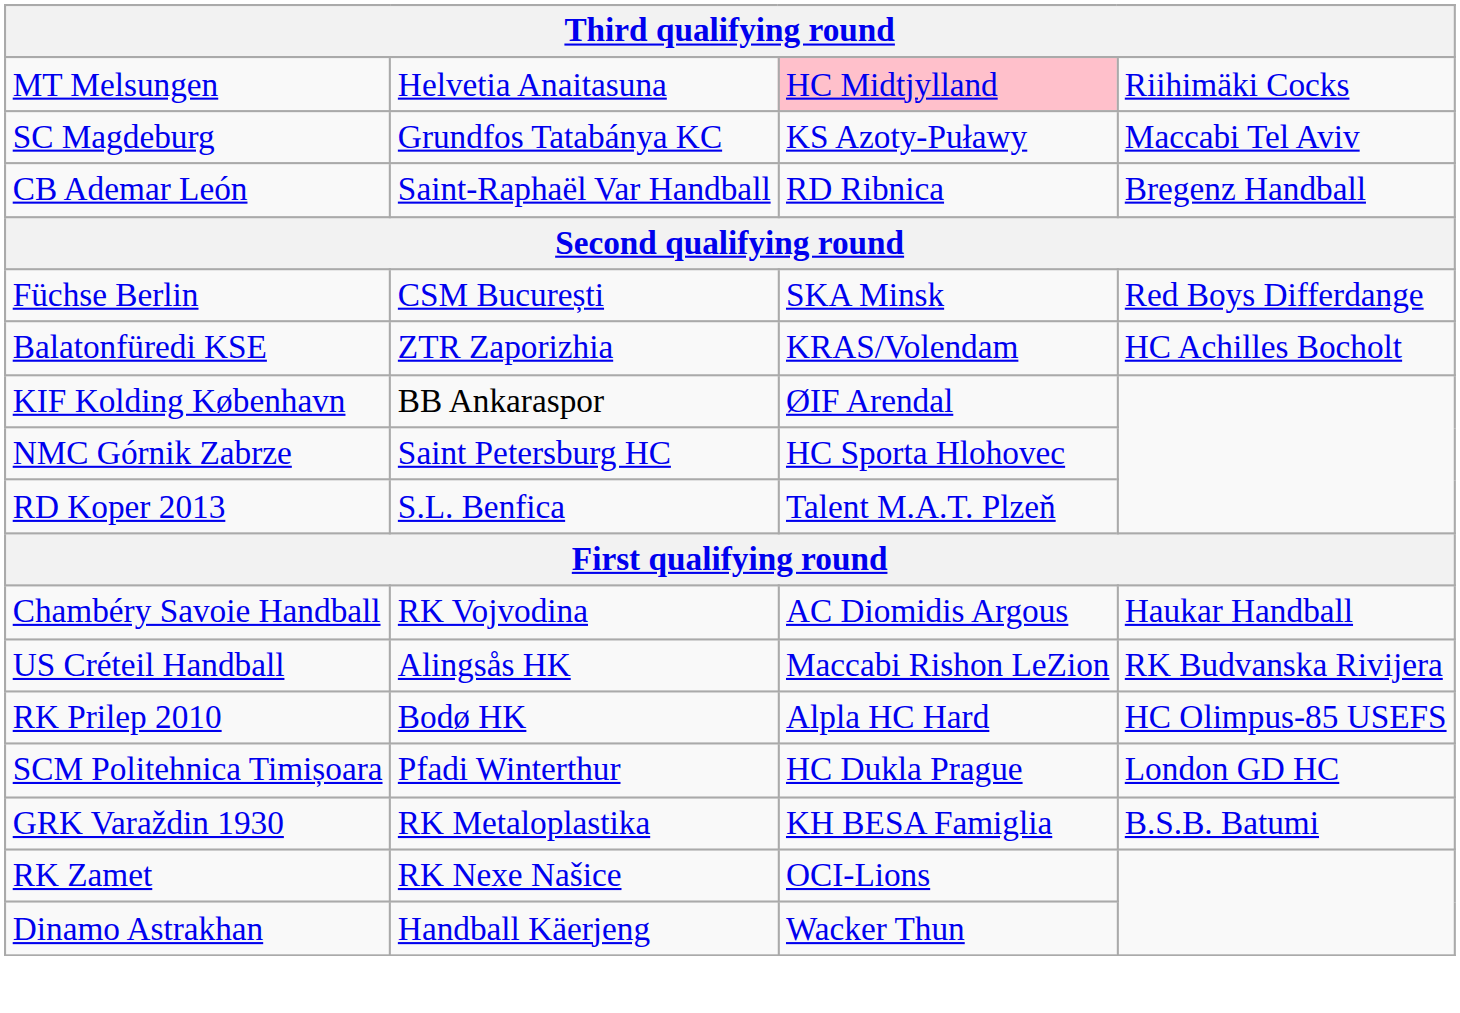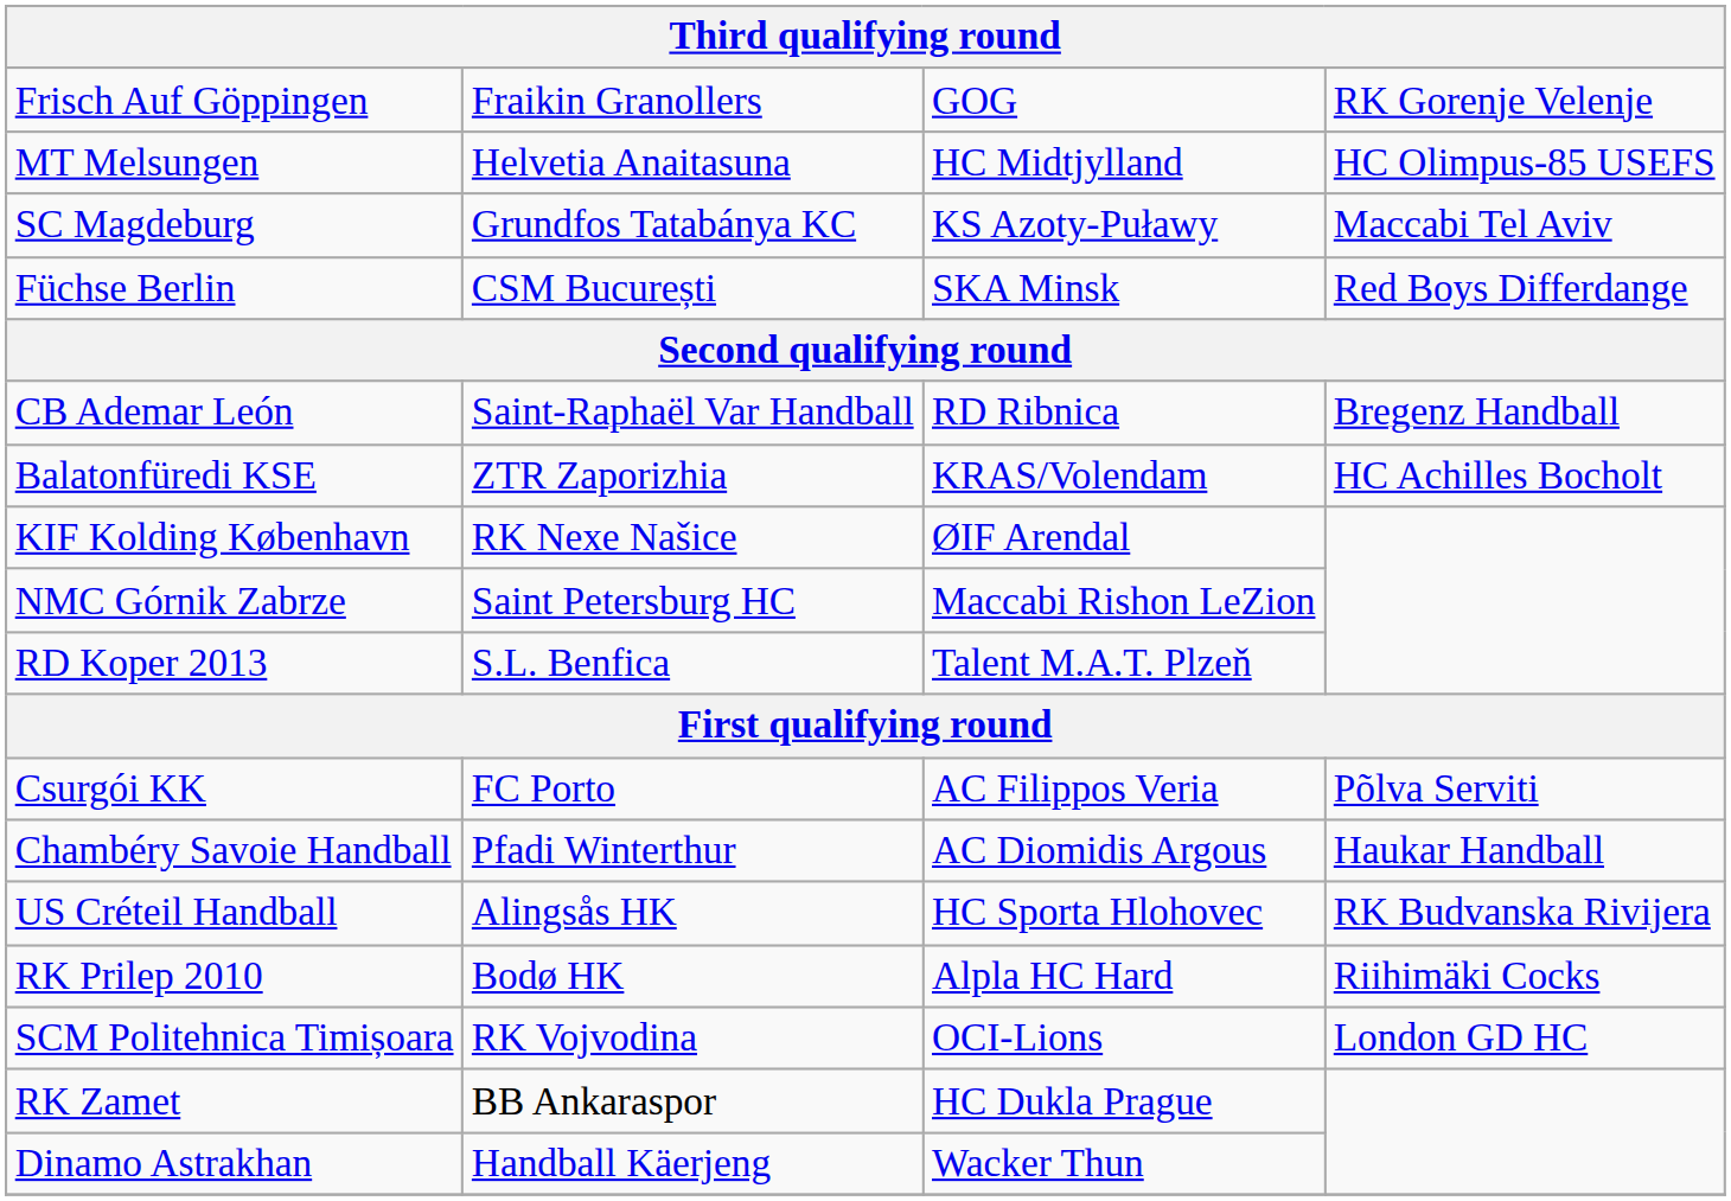+ row: Frisch Auf Göppingen | Fraikin Granollers | GOG | RK Gorenje Velenje
MT Melsungen | column 3: pink background -> no background
MT Melsungen | column 4: Riihimäki Cocks -> HC Olimpus-85 USEFS
rows swapped: CB Ademar León <-> Füchse Berlin
KIF Kolding København | column 2: BB Ankaraspor -> RK Nexe Našice
NMC Górnik Zabrze | column 3: HC Sporta Hlohovec -> Maccabi Rishon LeZion
+ row: Csurgói KK | FC Porto | AC Filippos Veria | Põlva Serviti
Chambéry Savoie Handball | column 2: RK Vojvodina -> Pfadi Winterthur
US Créteil Handball | column 3: Maccabi Rishon LeZion -> HC Sporta Hlohovec
RK Prilep 2010 | column 4: HC Olimpus-85 USEFS -> Riihimäki Cocks
SCM Politehnica Timișoara | column 2: Pfadi Winterthur -> RK Vojvodina
SCM Politehnica Timișoara | column 3: HC Dukla Prague -> OCI-Lions
- row: GRK Varaždin 1930 | RK Metaloplastika | KH BESA Famiglia | B.S.B. Batumi
RK Zamet | column 2: RK Nexe Našice -> BB Ankaraspor
RK Zamet | column 3: OCI-Lions -> HC Dukla Prague
